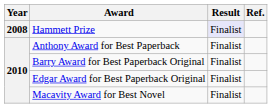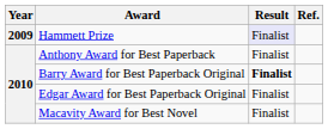Hammett Prize | Year: 2008 -> 2009
Barry Award for Best Paperback Original | Result: normal -> bold
